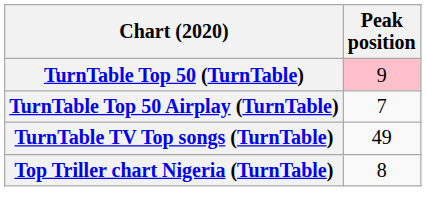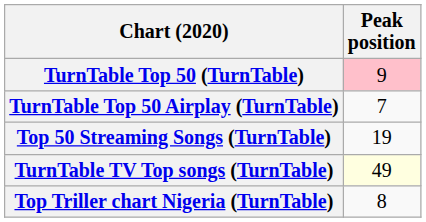+ row: Top 50 Streaming Songs (TurnTable) | 19
TurnTable TV Top songs (TurnTable) | Peak position: no background -> lightyellow background
